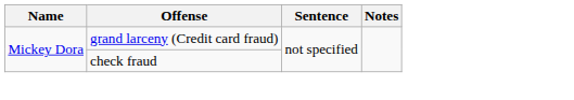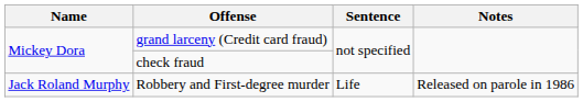+ row: Jack Roland Murphy | Robbery and First-degree murder | Life | Released on parole in 1986
